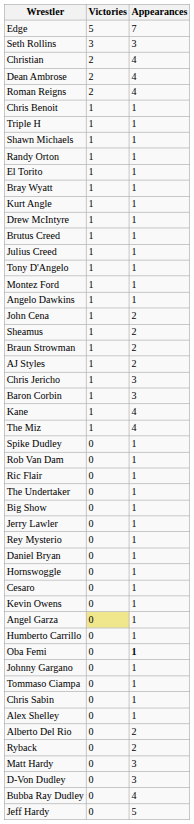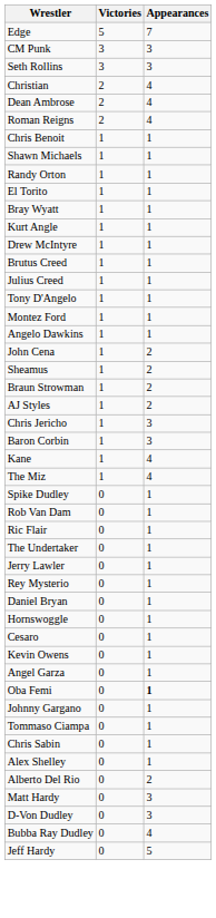+ row: CM Punk | 3 | 3
- row: Triple H | 1 | 1
- row: Big Show | 0 | 1
Angel Garza | Victories: khaki background -> no background
- row: Humberto Carrillo | 0 | 1
- row: Ryback | 0 | 2
